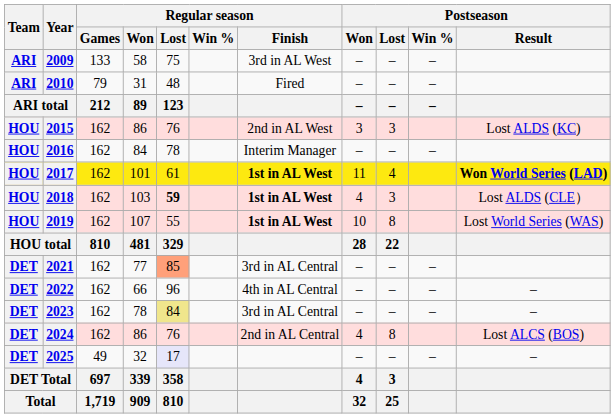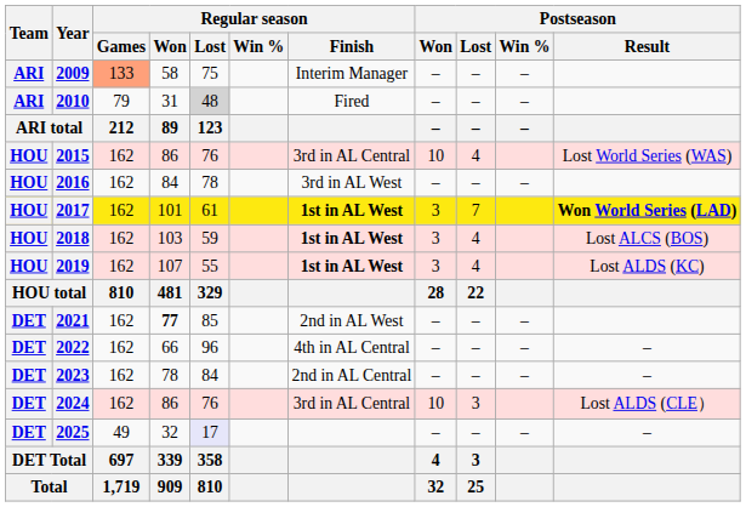2009 | Regular season / Games: no background -> lightsalmon background
2009 | Regular season / Finish: 3rd in AL West -> Interim Manager
2010 | Regular season / Lost: no background -> lightgrey background
2015 | Regular season / Finish: 2nd in AL West -> 3rd in AL Central
2015 | Postseason / Won: 3 -> 10
2015 | Postseason / Lost: 3 -> 4
2015 | Postseason / Result: Lost ALDS (KC) -> Lost World Series (WAS)
2016 | Regular season / Finish: Interim Manager -> 3rd in AL West
2017 | Postseason / Won: 11 -> 3
2017 | Postseason / Lost: 4 -> 7
2018 | Regular season / Lost: bold -> normal
2018 | Postseason / Won: 4 -> 3
2018 | Postseason / Lost: 3 -> 4
2018 | Postseason / Result: Lost ALDS (CLE） -> Lost ALCS (BOS)
2019 | Postseason / Won: 10 -> 3
2019 | Postseason / Lost: 8 -> 4
2019 | Postseason / Result: Lost World Series (WAS) -> Lost ALDS (KC)
2021 | Regular season / Won: normal -> bold
2021 | Regular season / Lost: lightsalmon background -> no background
2021 | Regular season / Finish: 3rd in AL Central -> 2nd in AL West
2023 | Regular season / Lost: khaki background -> no background
2023 | Regular season / Finish: 3rd in AL Central -> 2nd in AL Central
2024 | Regular season / Finish: 2nd in AL Central -> 3rd in AL Central
2024 | Postseason / Won: 4 -> 10
2024 | Postseason / Lost: 8 -> 3
2024 | Postseason / Result: Lost ALCS (BOS) -> Lost ALDS (CLE）
